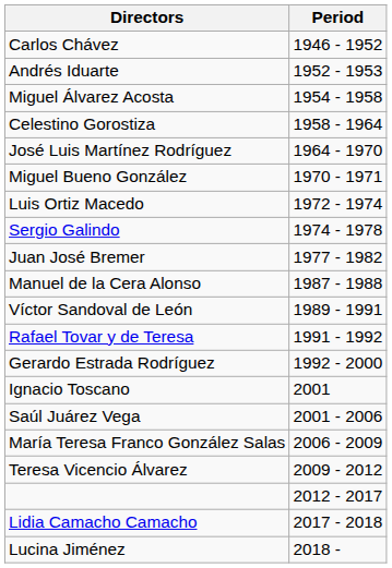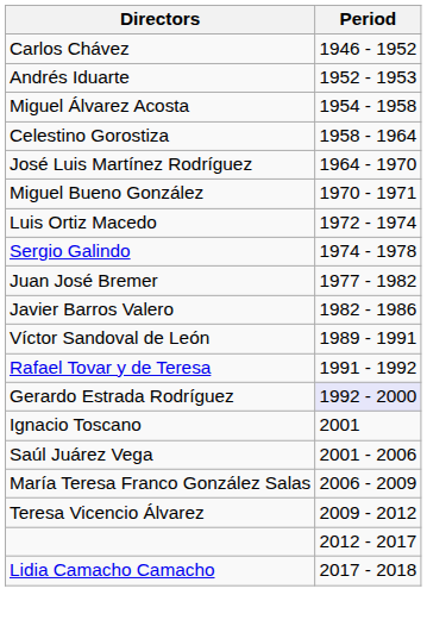+ row: Javier Barros Valero | 1982 - 1986
- row: Manuel de la Cera Alonso | 1987 - 1988
Gerardo Estrada Rodríguez | Period: no background -> lavender background
- row: Lucina Jiménez | 2018 -
